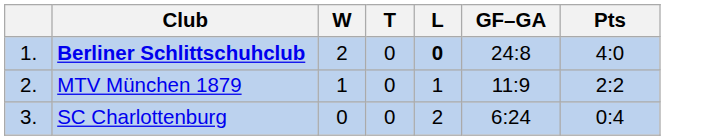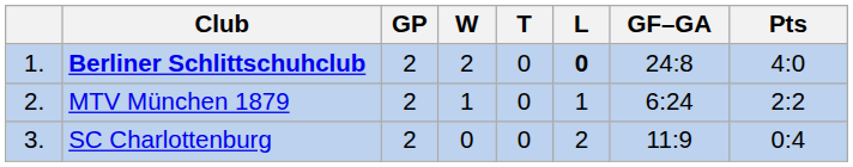+ column: GP | 2 | 2 | 2
MTV München 1879 | GF–GA: 11:9 -> 6:24
SC Charlottenburg | GF–GA: 6:24 -> 11:9
